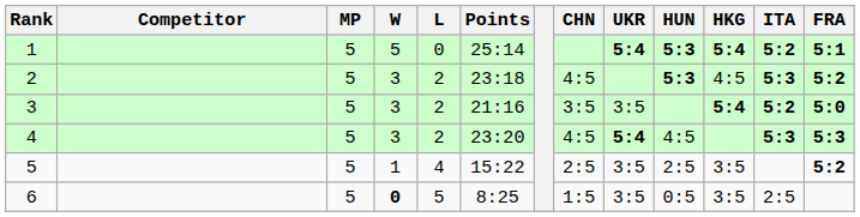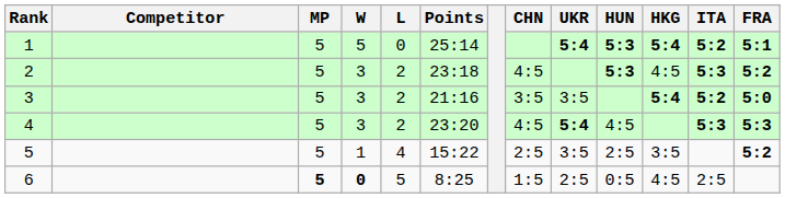6 | MP: normal -> bold
6 | UKR: 3:5 -> 2:5
6 | HKG: 3:5 -> 4:5
